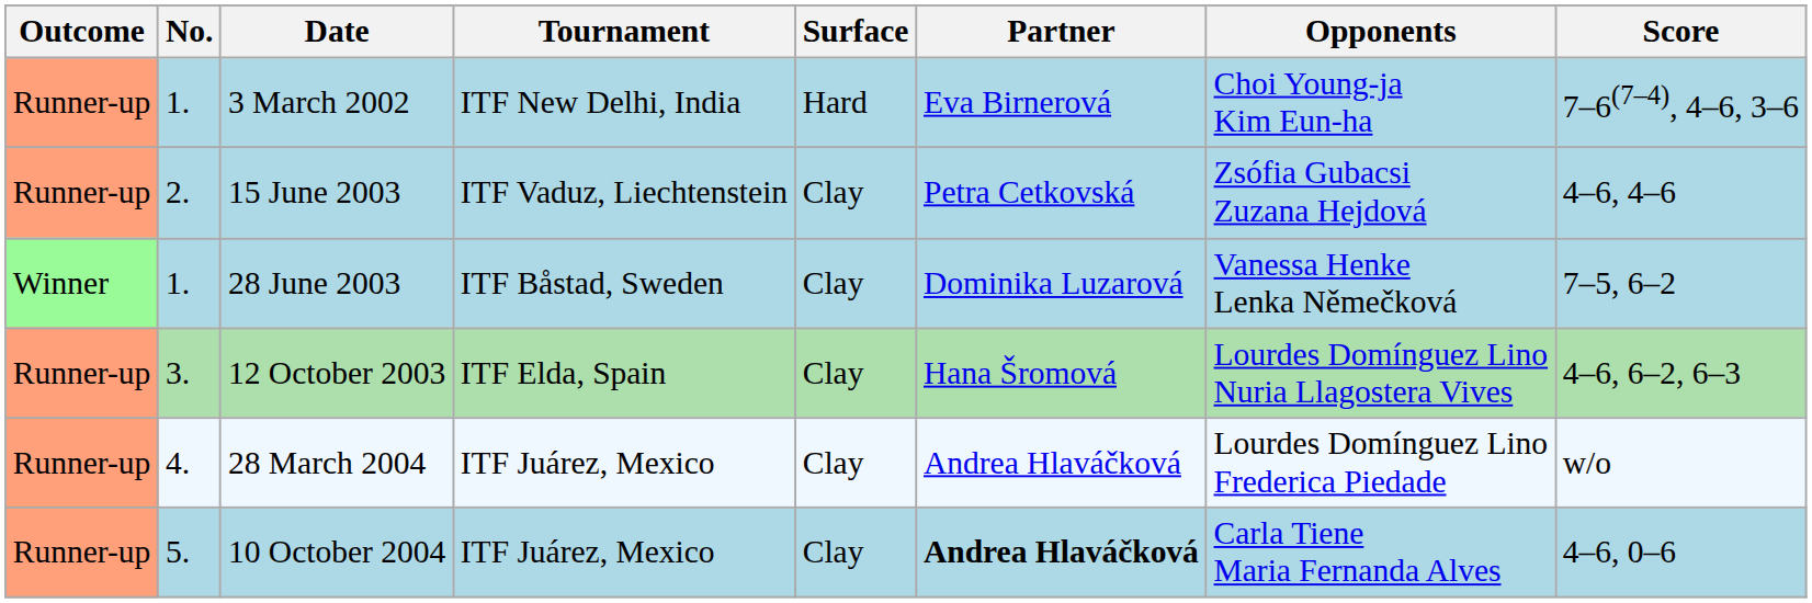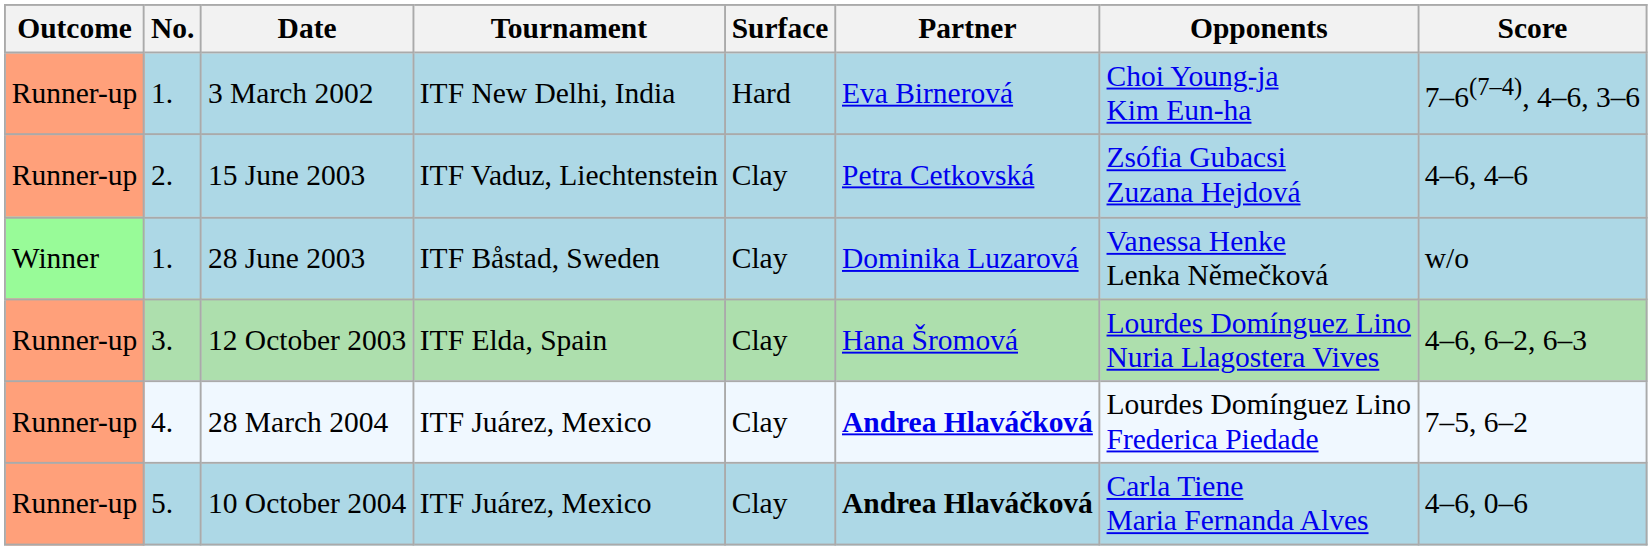28 June 2003 | Score: 7–5, 6–2 -> w/o
28 March 2004 | Partner: normal -> bold
28 March 2004 | Score: w/o -> 7–5, 6–2
